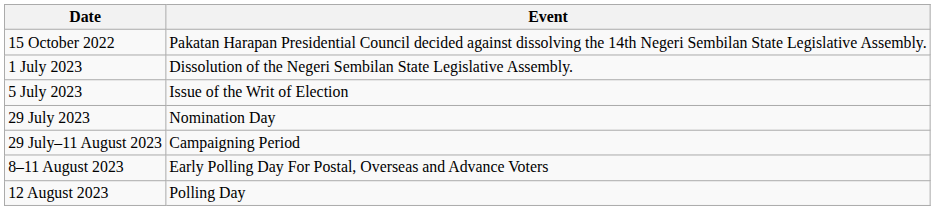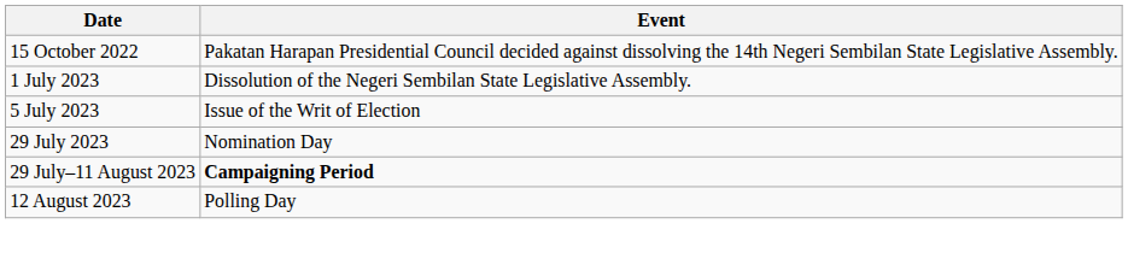29 July–11 August 2023 | Event: normal -> bold
- row: 8–11 August 2023 | Early Polling Day For Postal, Overseas and Advance Voters
